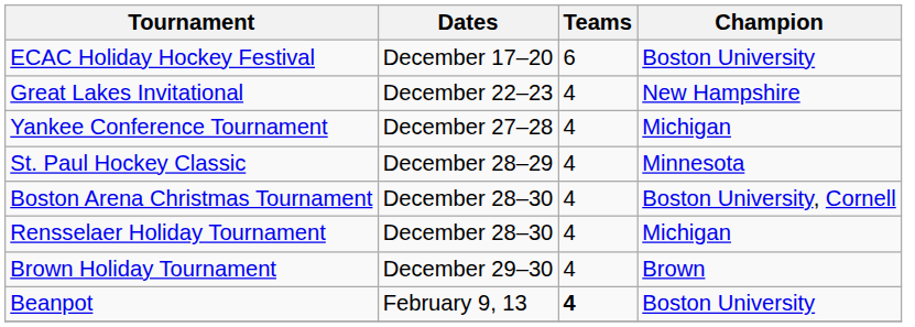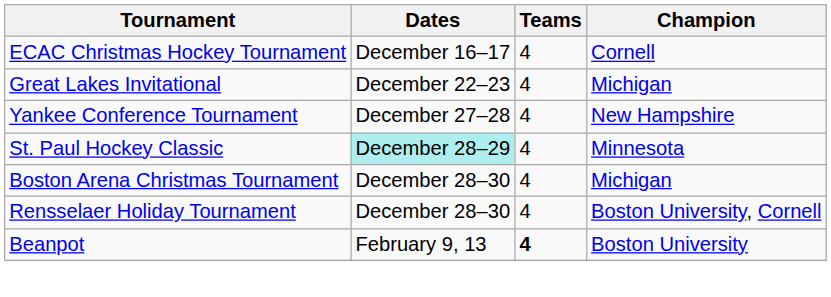+ row: ECAC Christmas Hockey Tournament | December 16–17 | 4 | Cornell
- row: ECAC Holiday Hockey Festival | December 17–20 | 6 | Boston University
Great Lakes Invitational | Champion: New Hampshire -> Michigan
Yankee Conference Tournament | Champion: Michigan -> New Hampshire
St. Paul Hockey Classic | Dates: no background -> paleturquoise background
Boston Arena Christmas Tournament | Champion: Boston University, Cornell -> Michigan
Rensselaer Holiday Tournament | Champion: Michigan -> Boston University, Cornell
- row: Brown Holiday Tournament | December 29–30 | 4 | Brown
